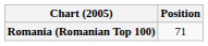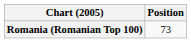Romania (Romanian Top 100) | Position: 71 -> 73
